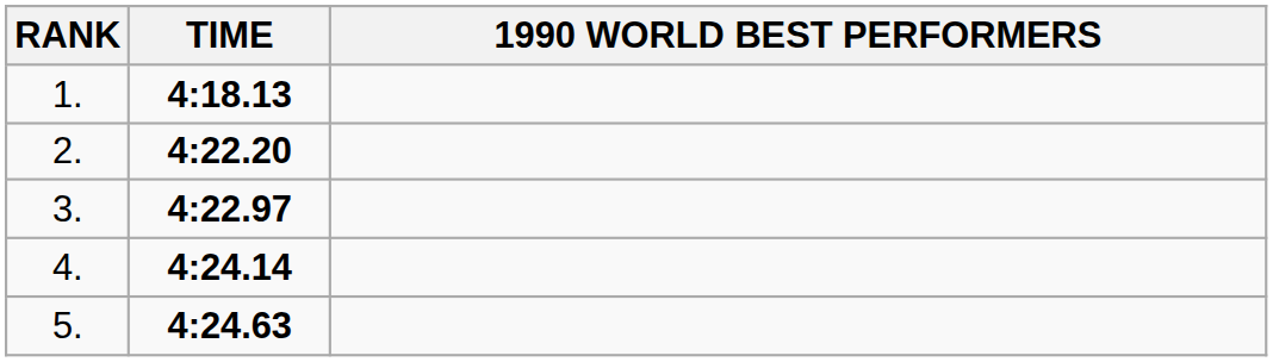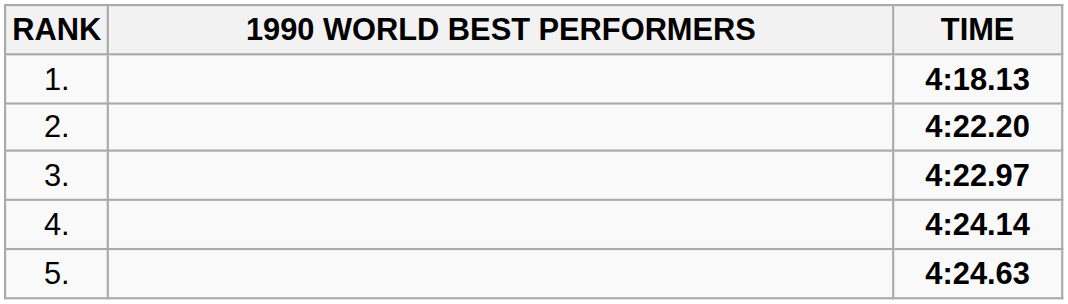columns swapped: 1990 WORLD BEST PERFORMERS <-> TIME
